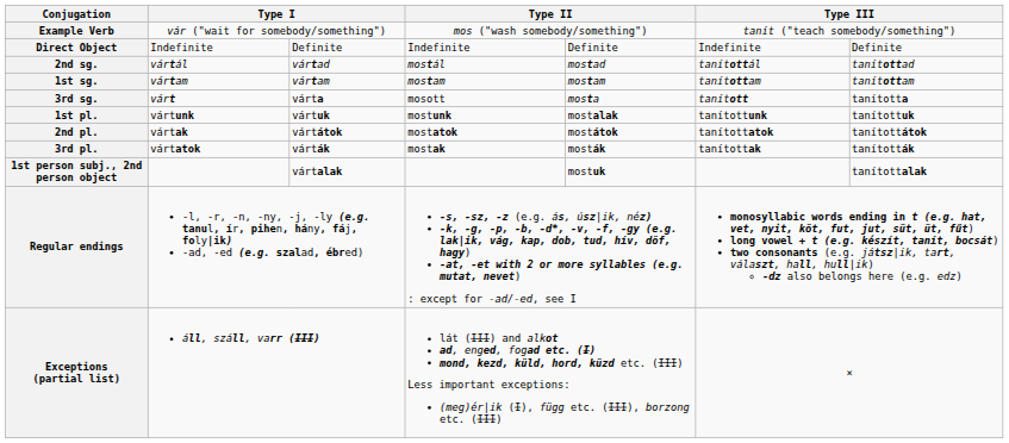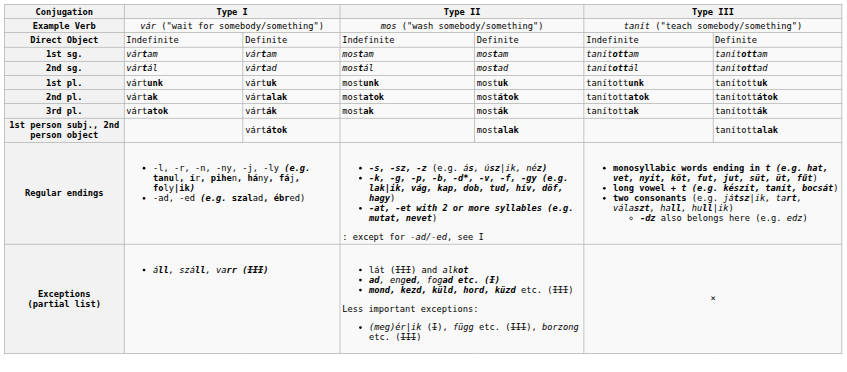rows swapped: 1st sg. <-> 2nd sg.
- row: 3rd sg. | várt | várta | mosott | mosta | tanított | tanította
1st pl. | column 5: mostalak -> mostuk
2nd pl. | column 3: vártátok -> vártalak
1st person subj., 2nd person object | column 3: vártalak -> vártátok
1st person subj., 2nd person object | column 5: mostuk -> mostalak
